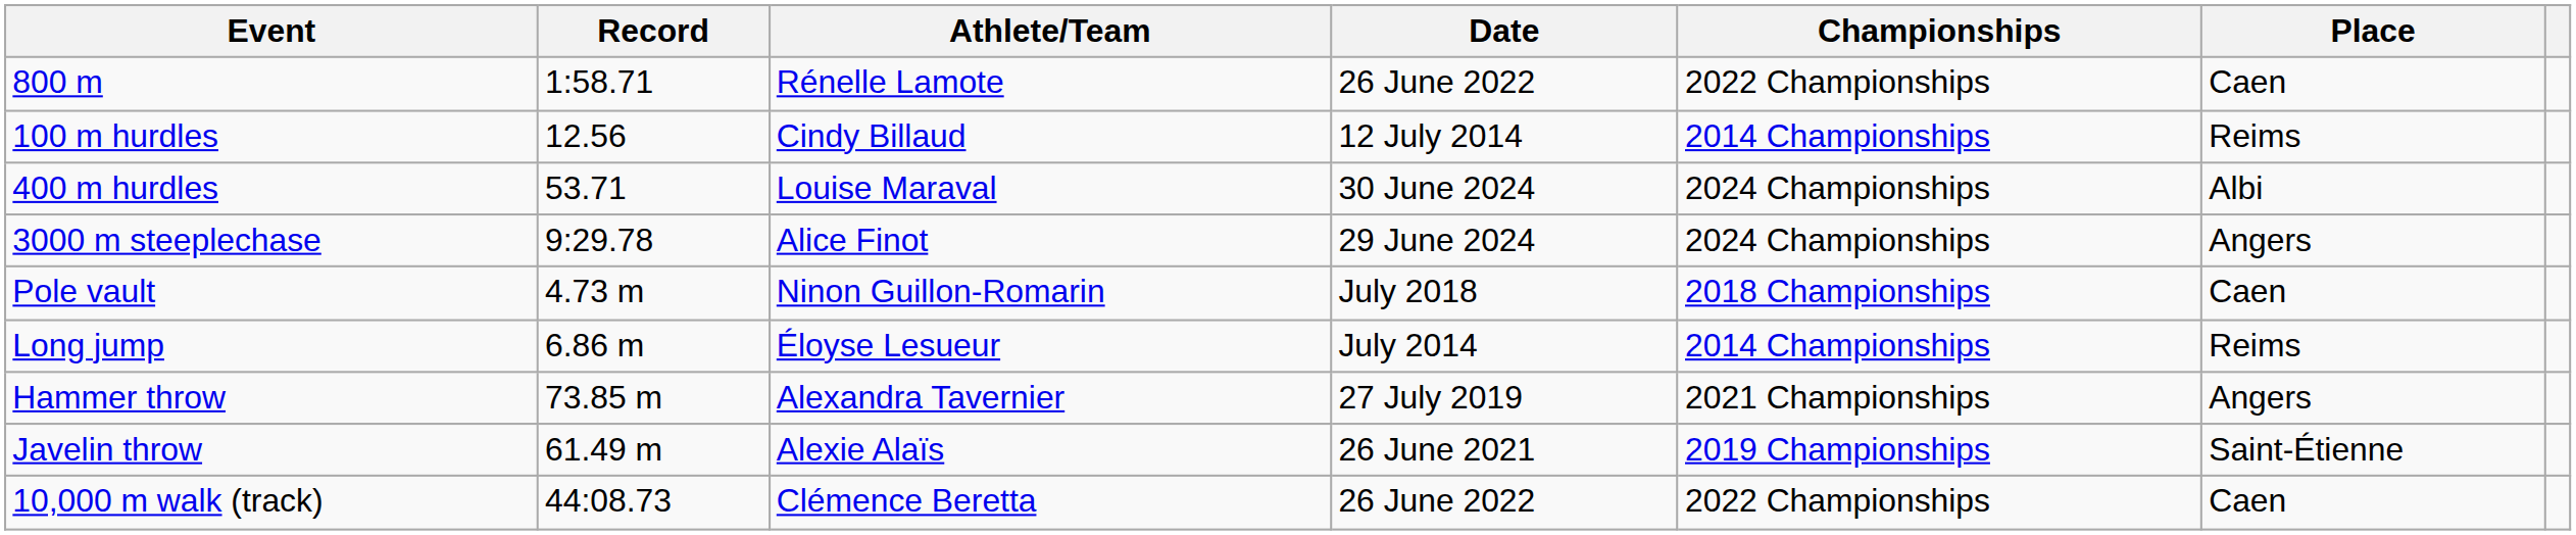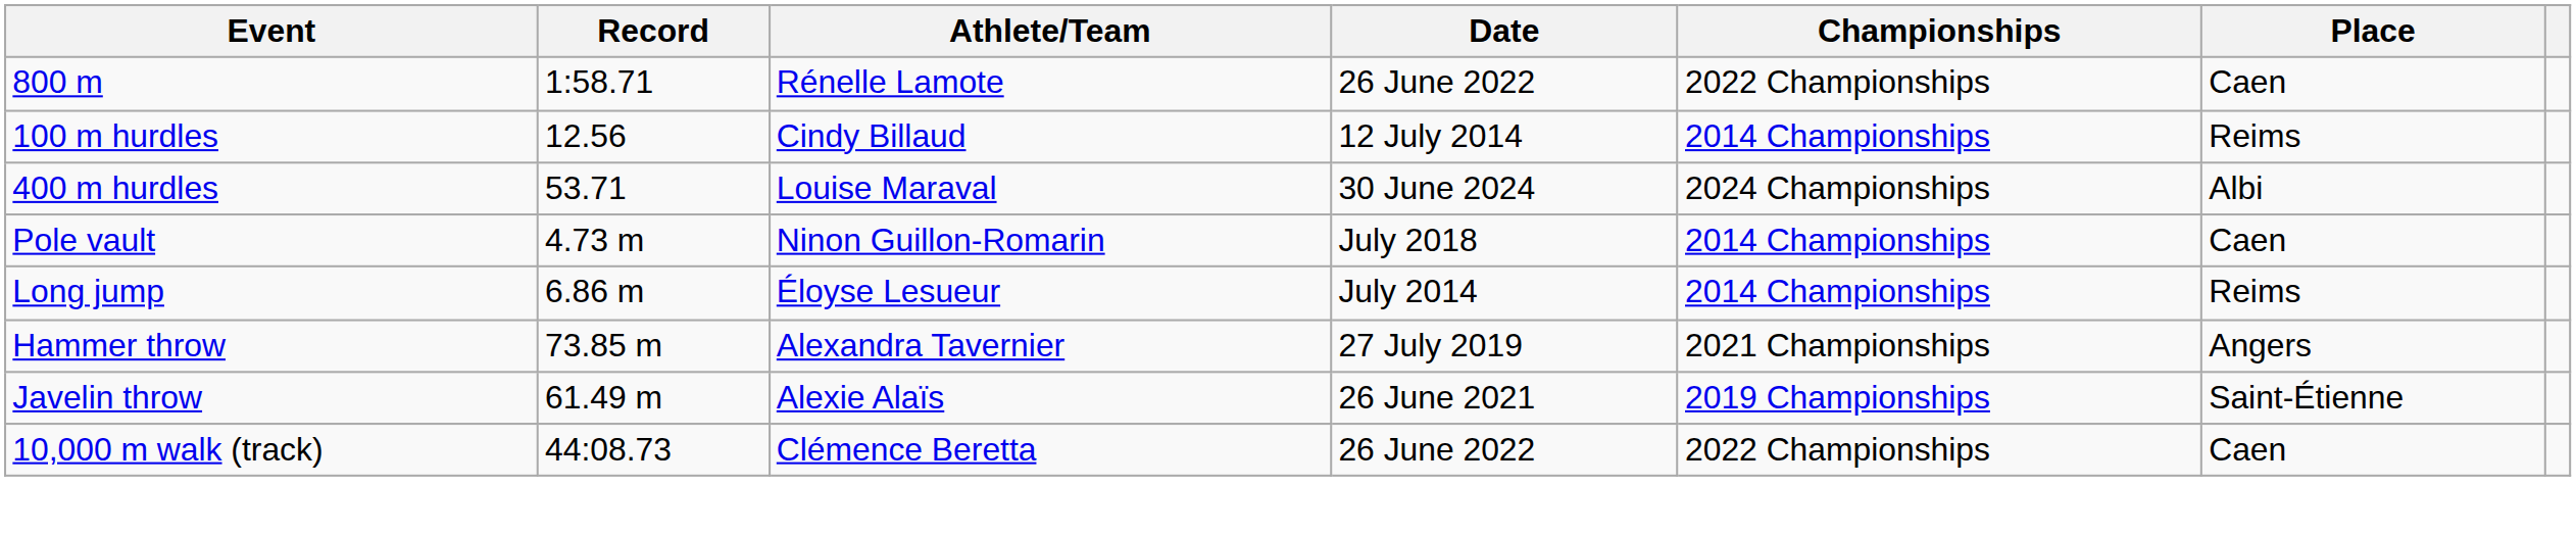- row: 3000 m steeplechase | 9:29.78 | Alice Finot | 29 June 2024 | 2024 Championships | Angers
Pole vault | Championships: 2018 Championships -> 2014 Championships
